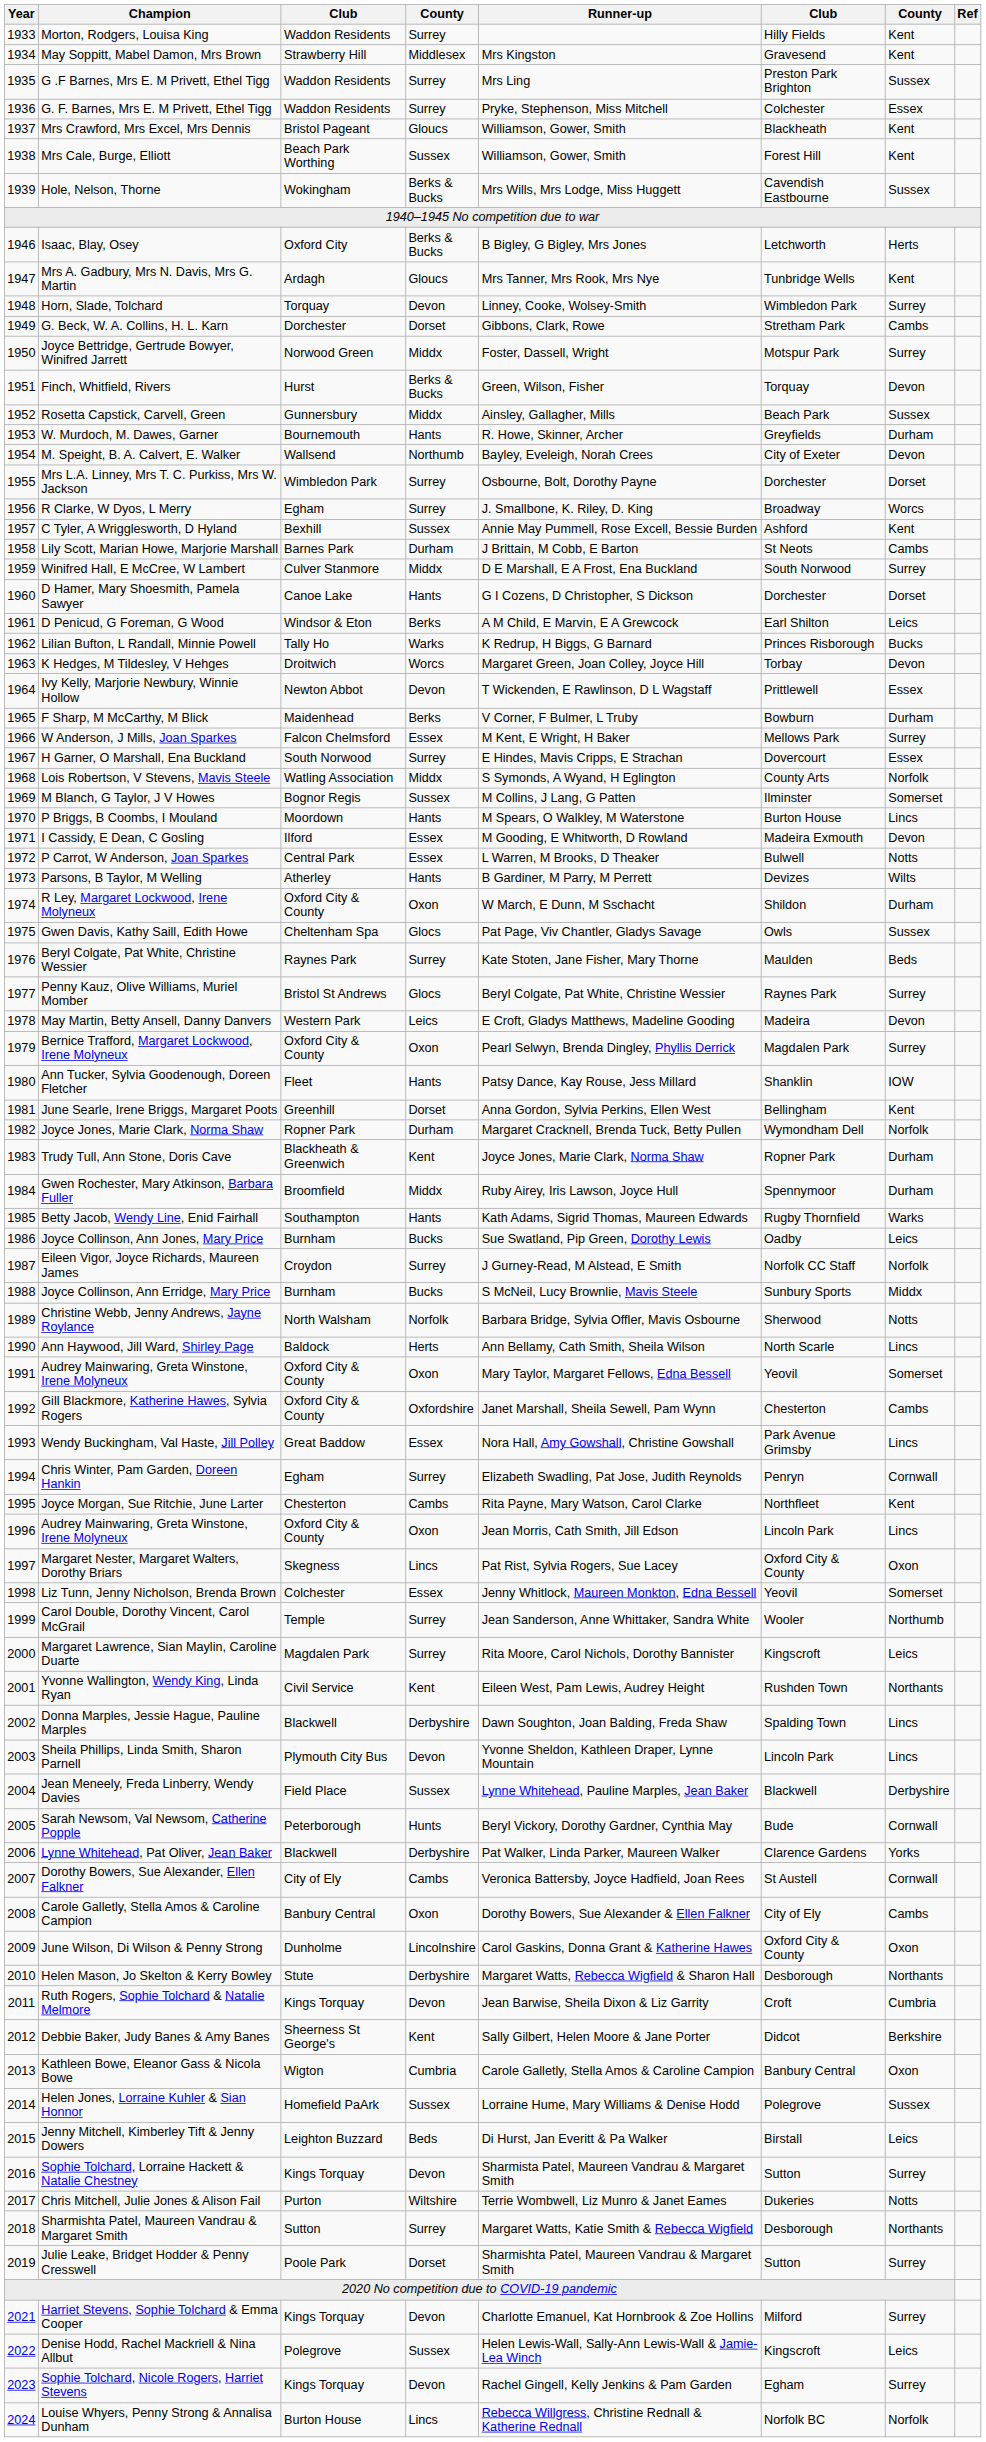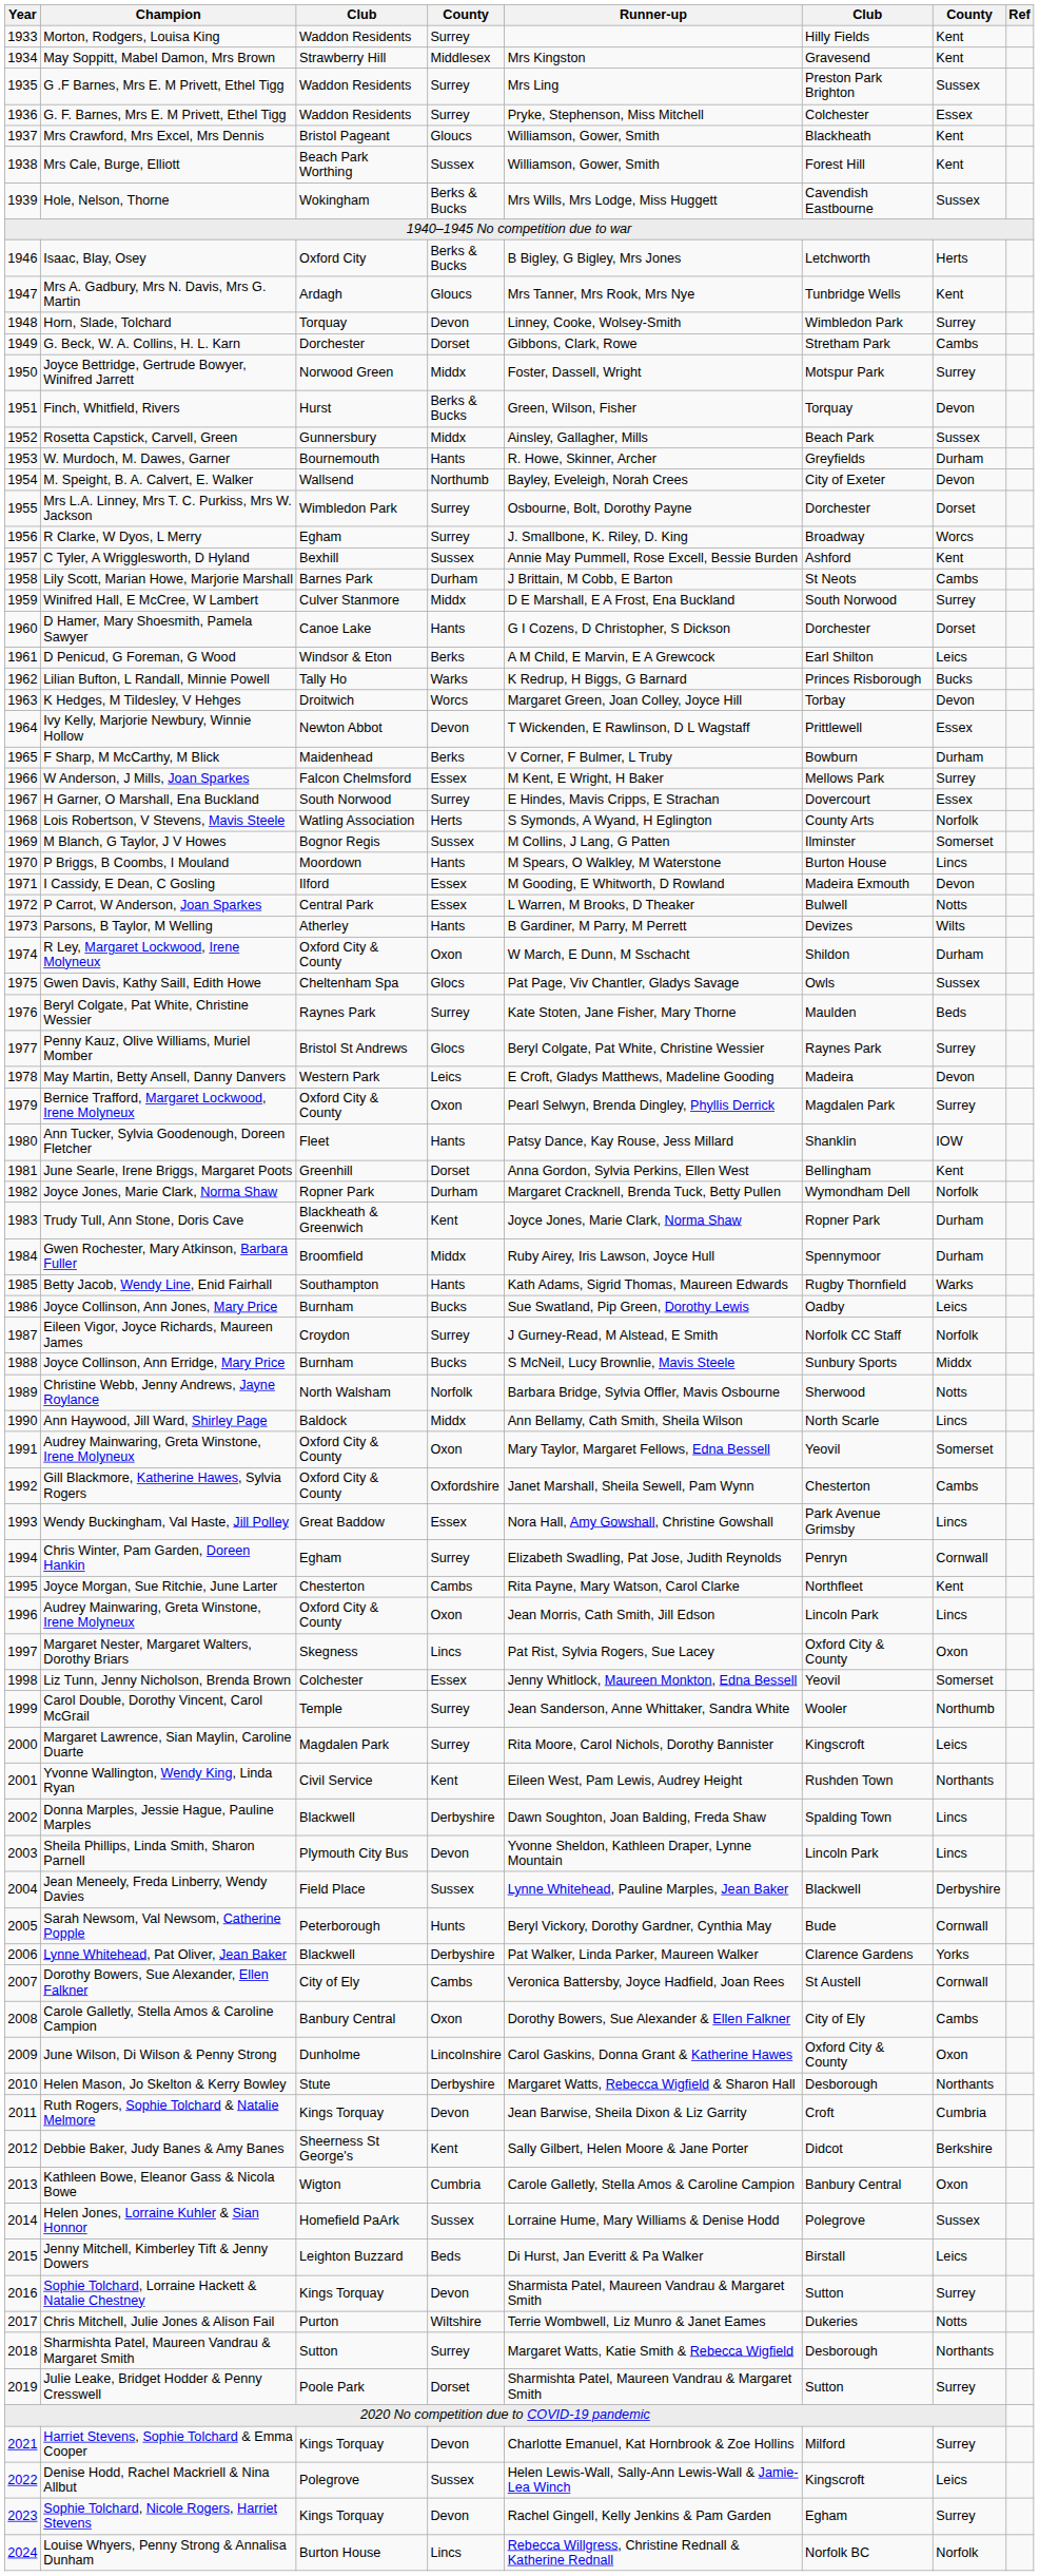Lois Robertson, V Stevens, Mavis Steele | column 4: Middx -> Herts
Ann Haywood, Jill Ward, Shirley Page | column 4: Herts -> Middx
